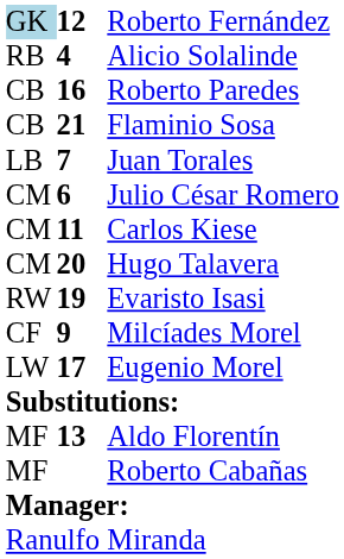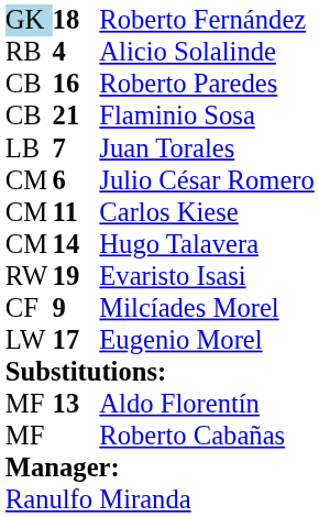Roberto Fernández | column 2: 12 -> 18
Hugo Talavera | column 2: 20 -> 14
